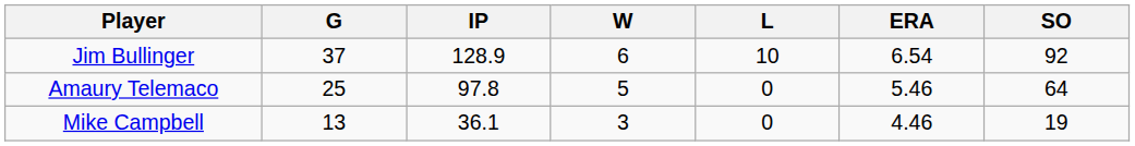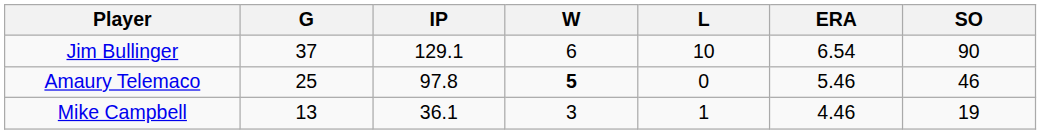Jim Bullinger | IP: 128.9 -> 129.1
Jim Bullinger | SO: 92 -> 90
Amaury Telemaco | W: normal -> bold
Amaury Telemaco | SO: 64 -> 46
Mike Campbell | L: 0 -> 1
